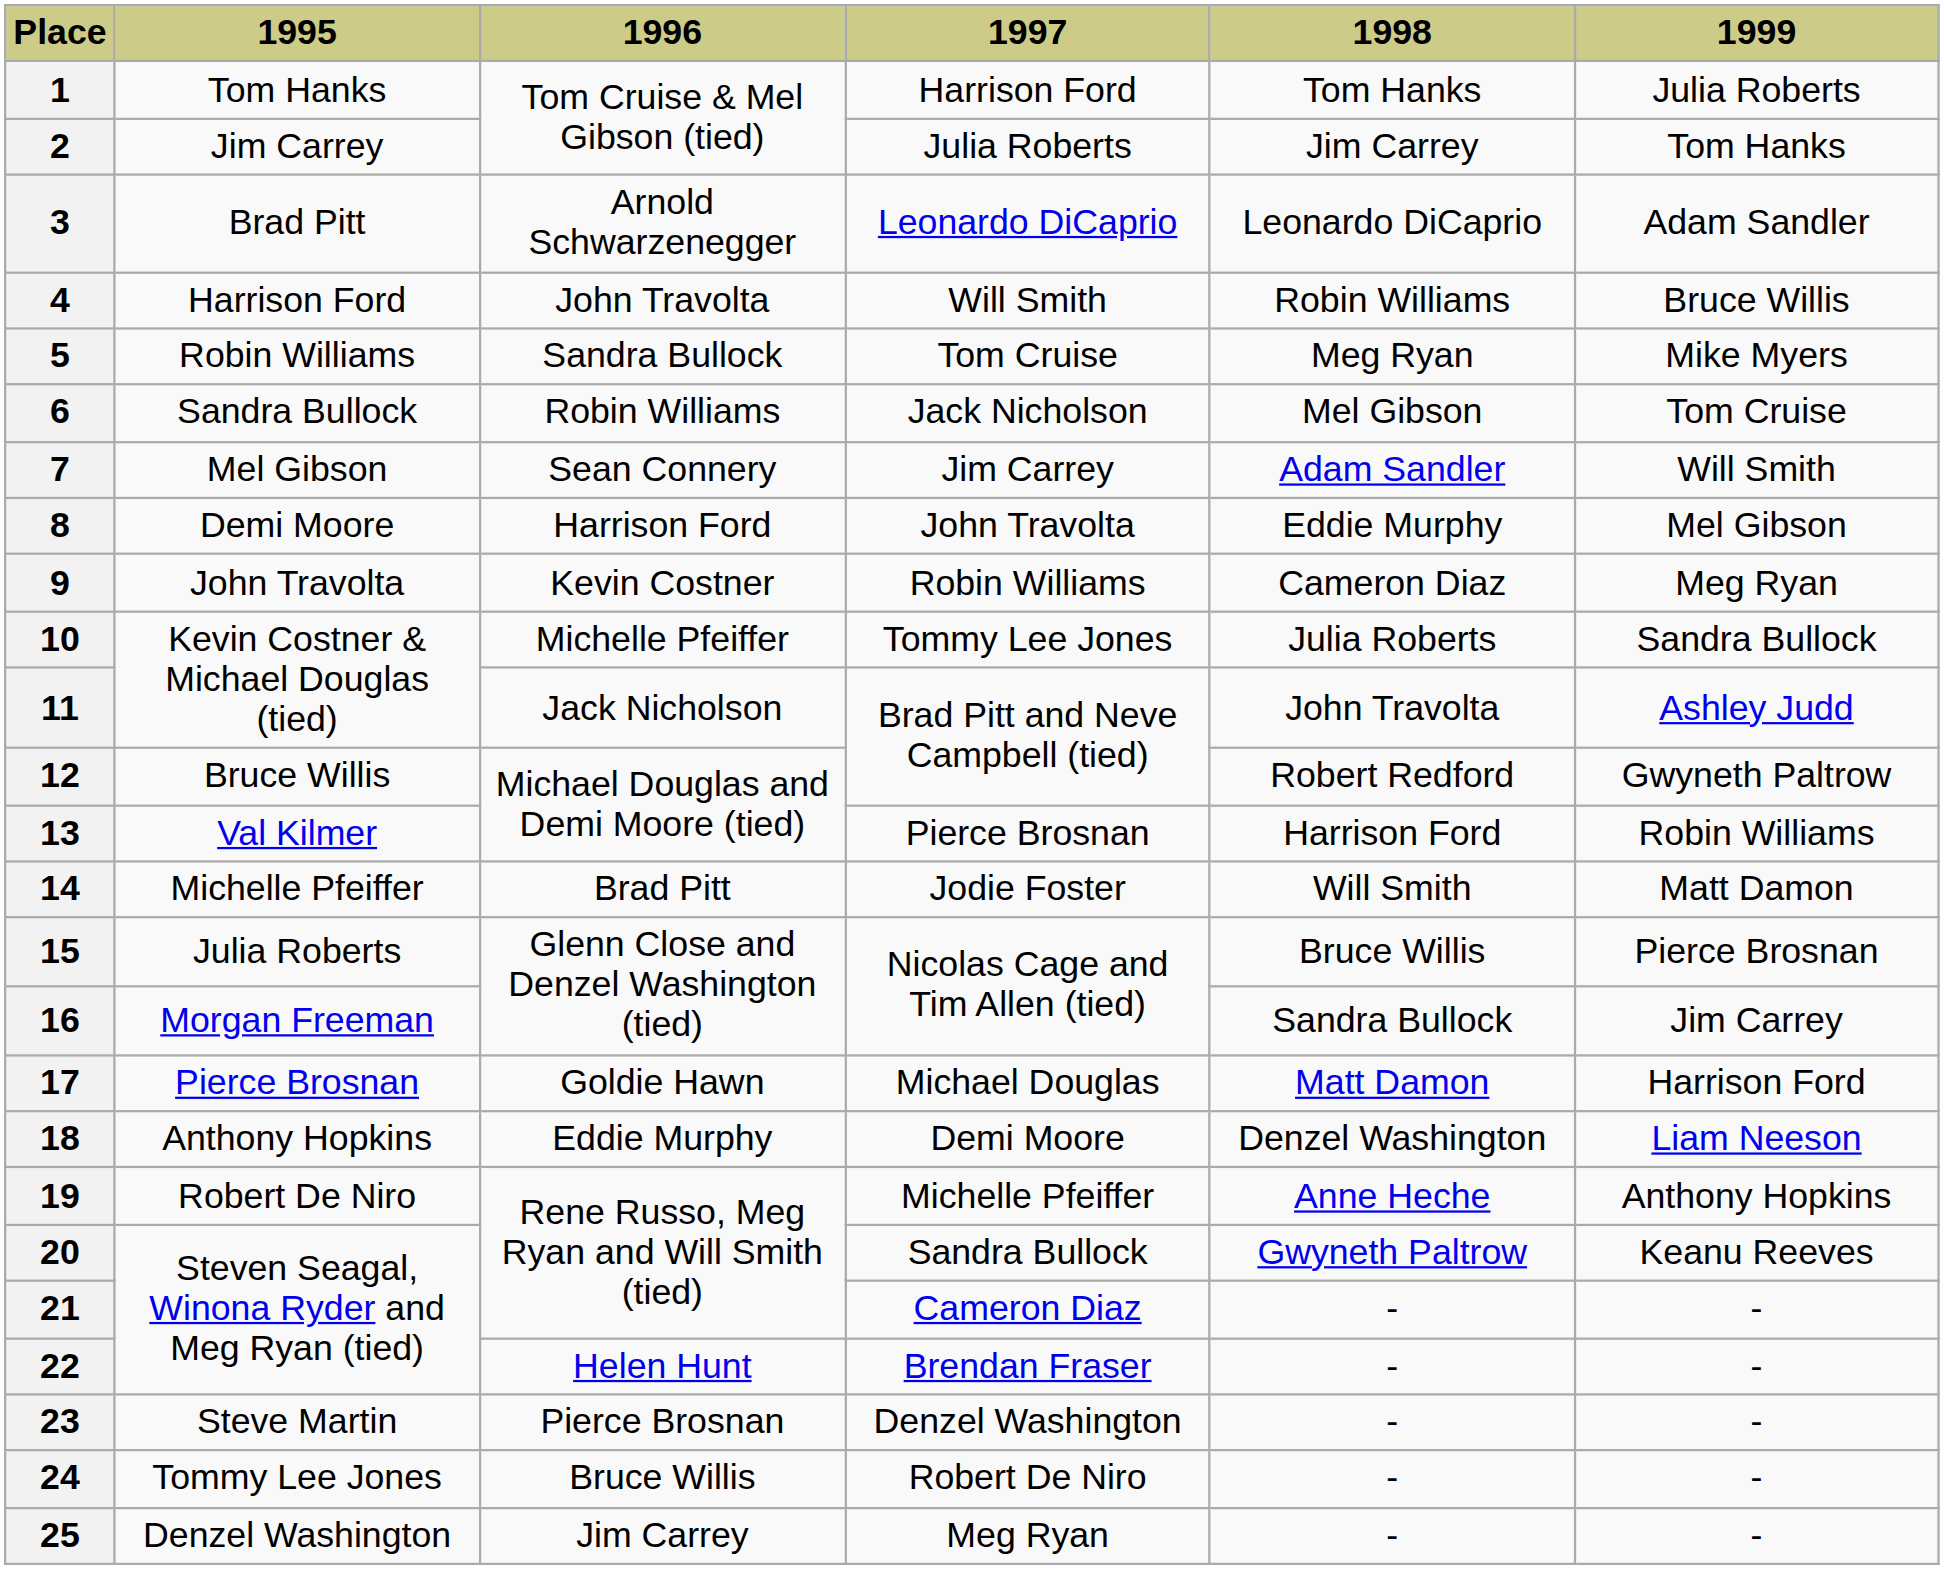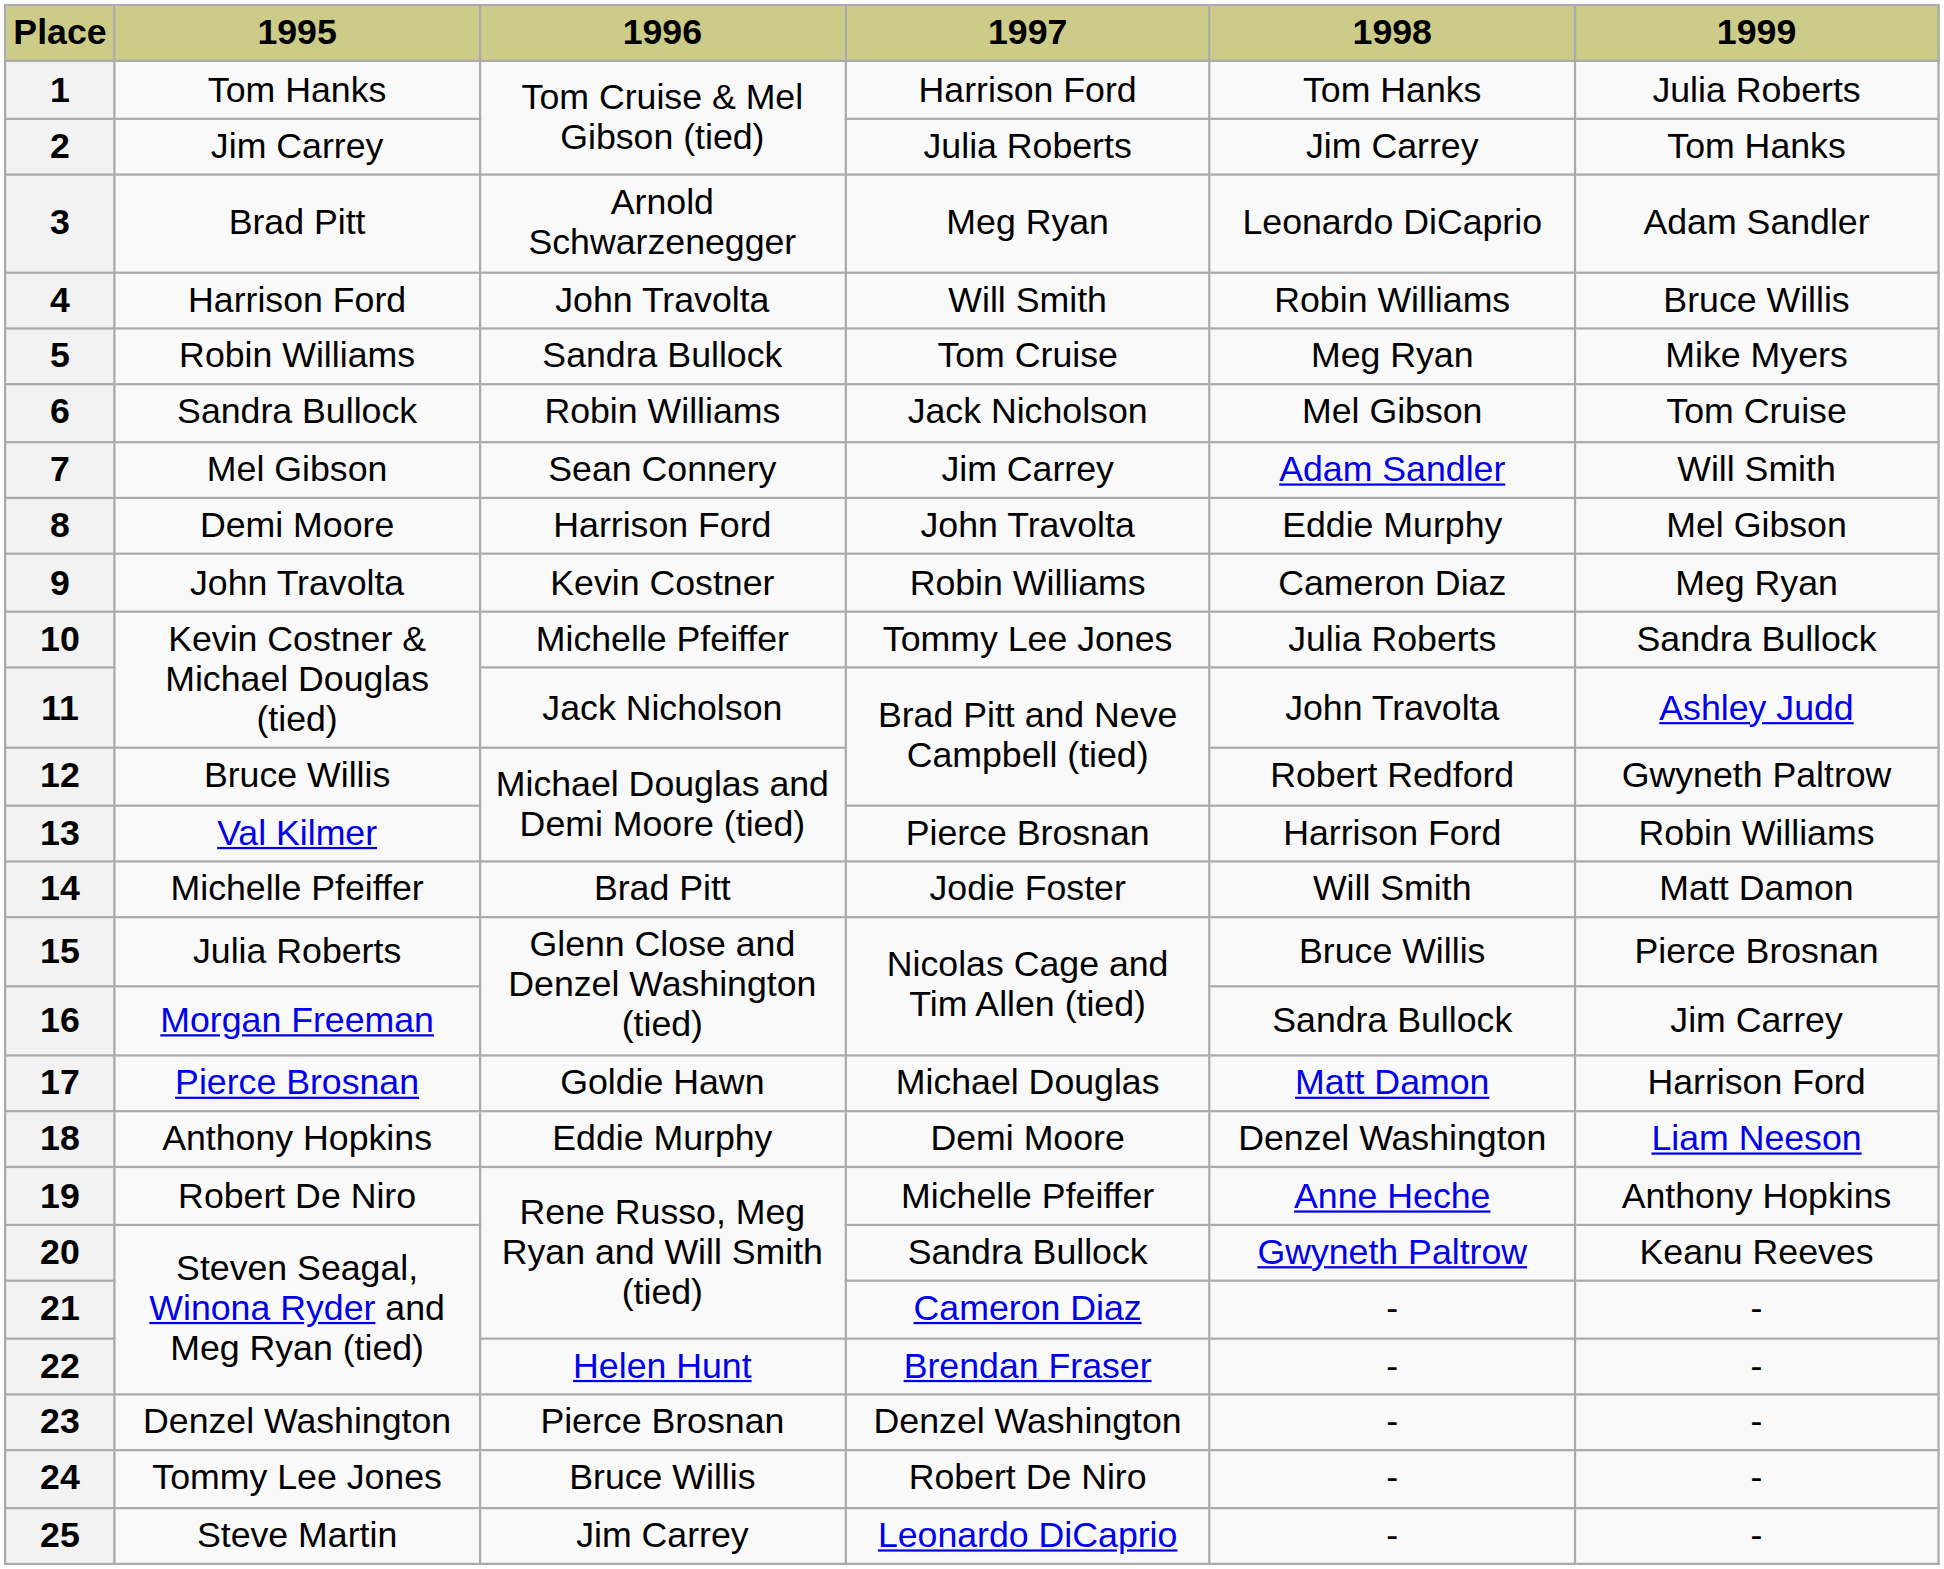3 | 1997: Leonardo DiCaprio -> Meg Ryan
23 | 1995: Steve Martin -> Denzel Washington
25 | 1995: Denzel Washington -> Steve Martin
25 | 1997: Meg Ryan -> Leonardo DiCaprio
